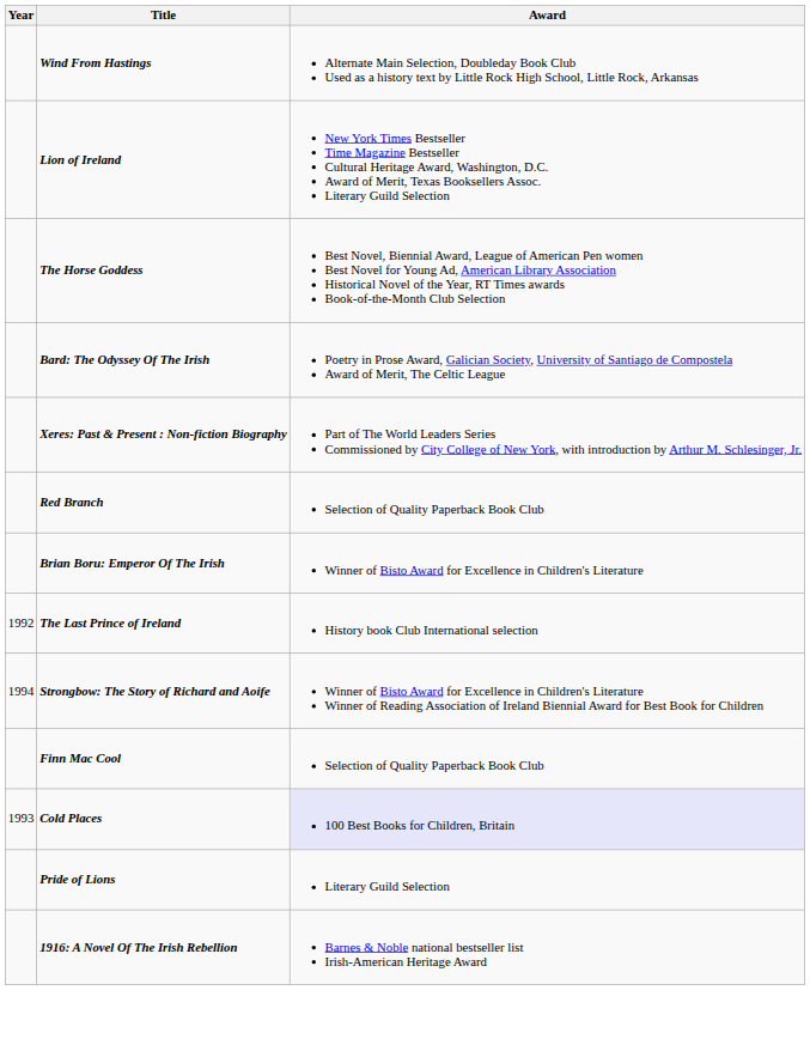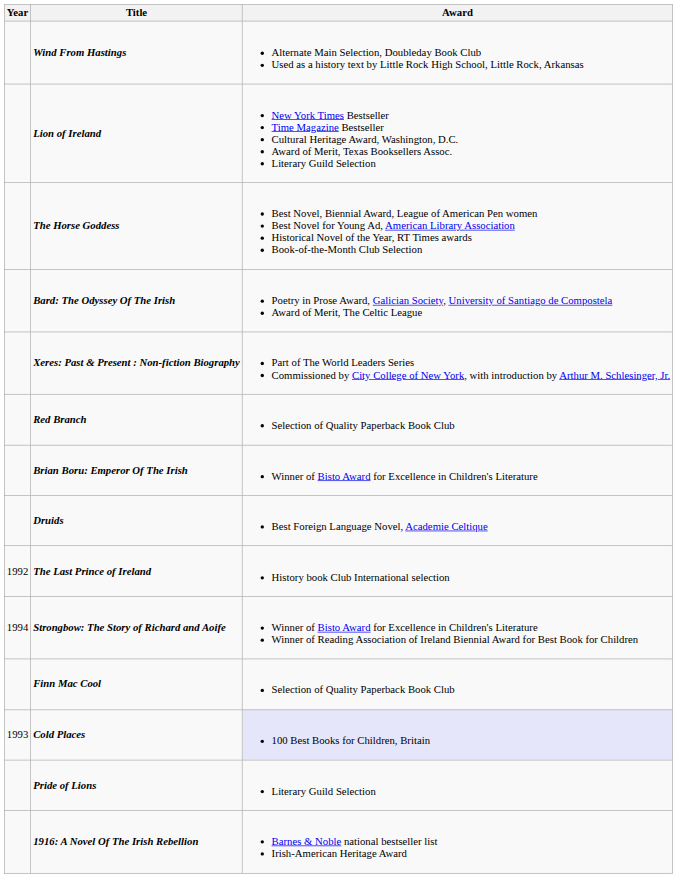+ row: Druids | Best Foreign Language Novel, Academie Celtique
